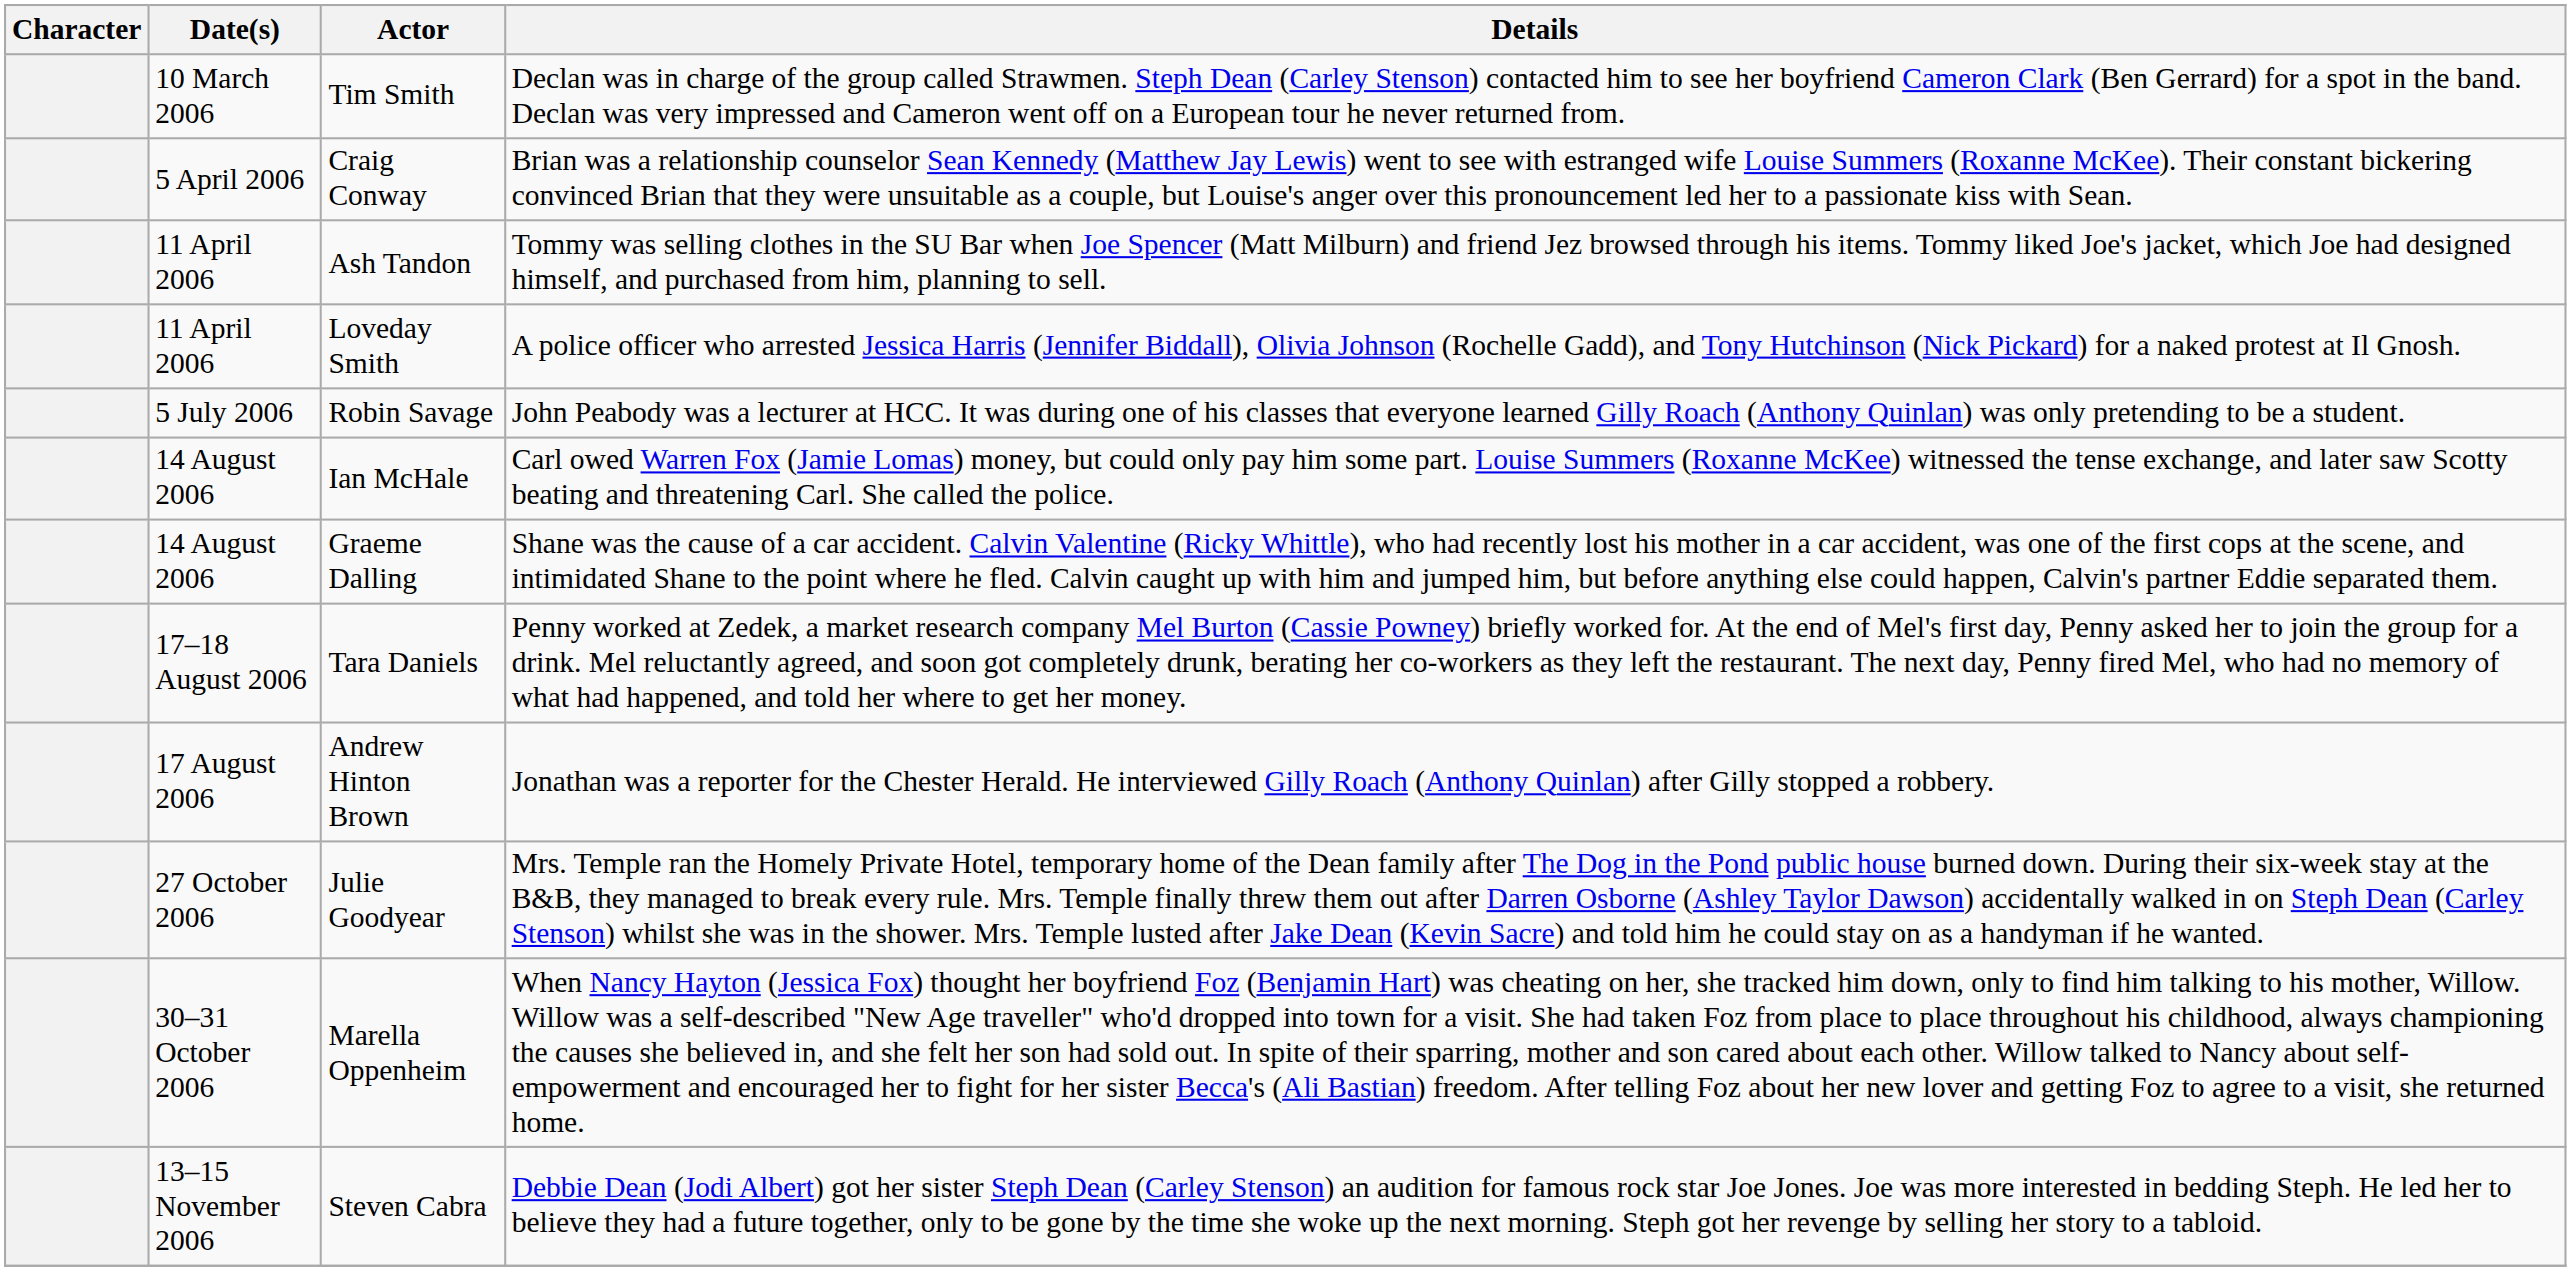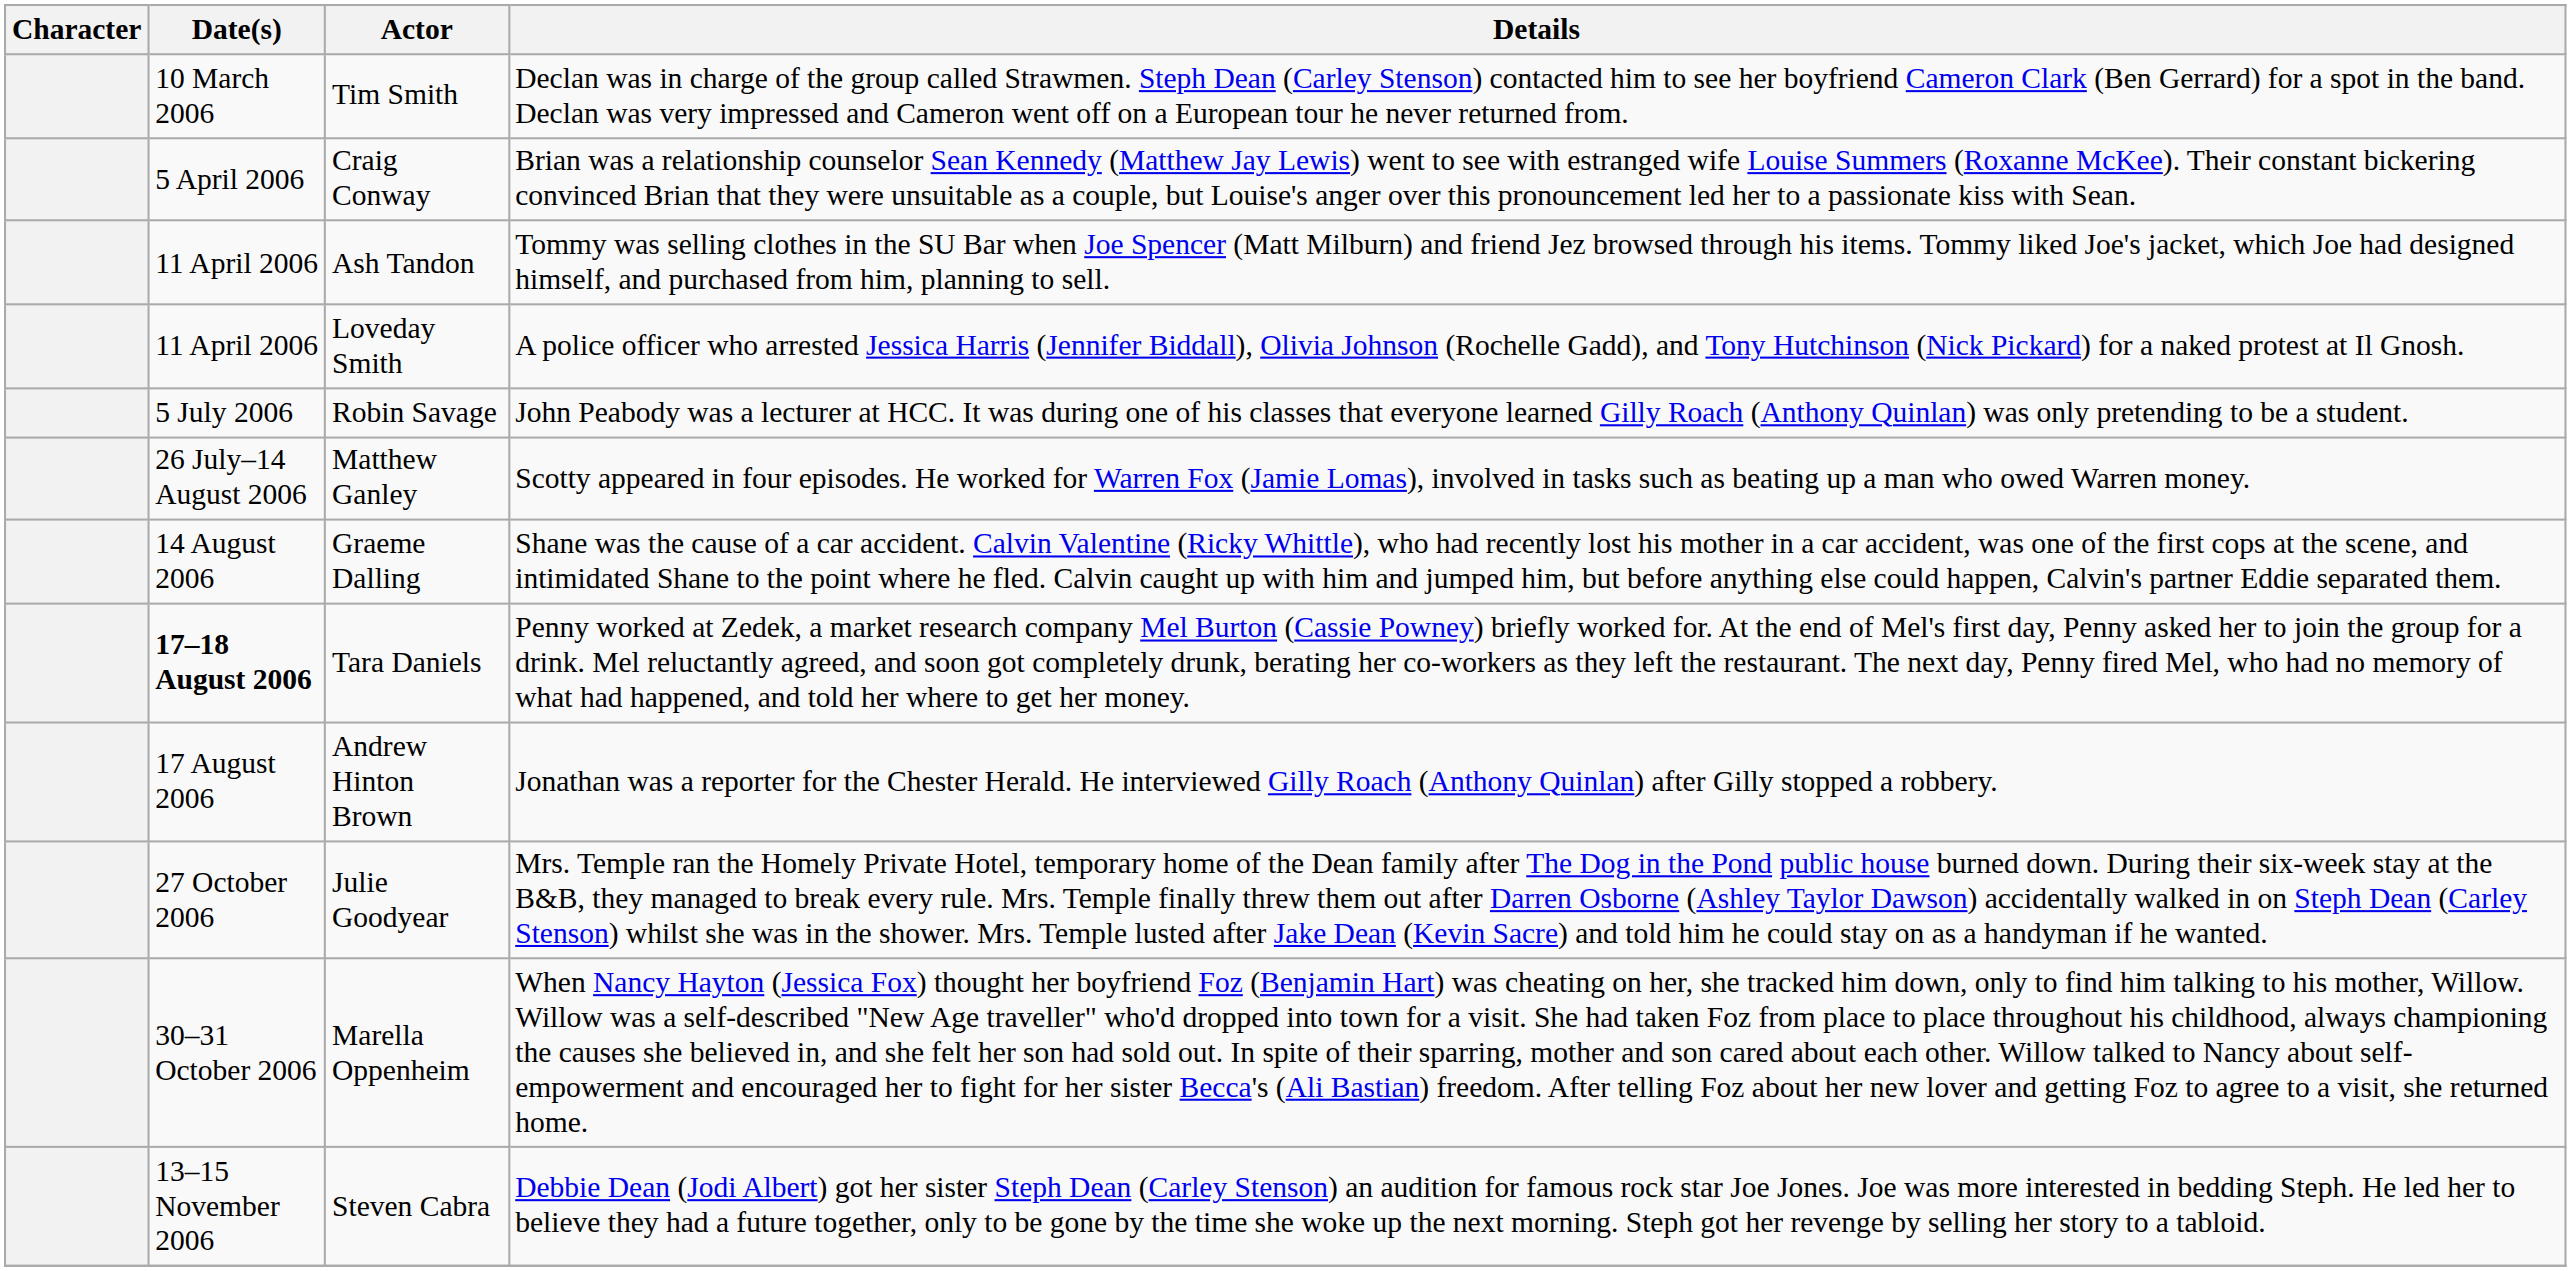+ row: 26 July–14 August 2006 | Matthew Ganley | Scotty appeared in four episodes. He worked for Warren Fox (Jamie Lomas), involved in tasks such as beating up a man who owed Warren money.
- row: 14 August 2006 | Ian McHale | Carl owed Warren Fox (Jamie Lomas) money, but could only pay him some part. Louise Summers (Roxanne McKee) witnessed the tense exchange, and later saw Scotty beating and threatening Carl. She called the police.
Tara Daniels | Date(s): normal -> bold
